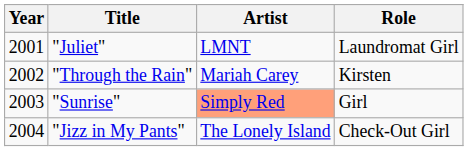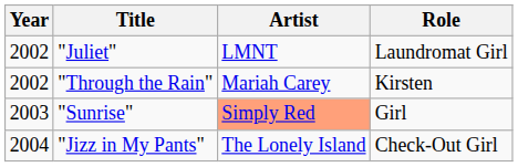"Juliet" | Year: 2001 -> 2002
